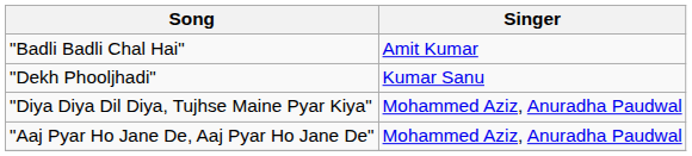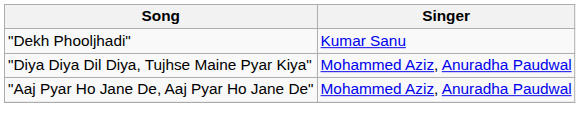- row: "Badli Badli Chal Hai" | Amit Kumar
